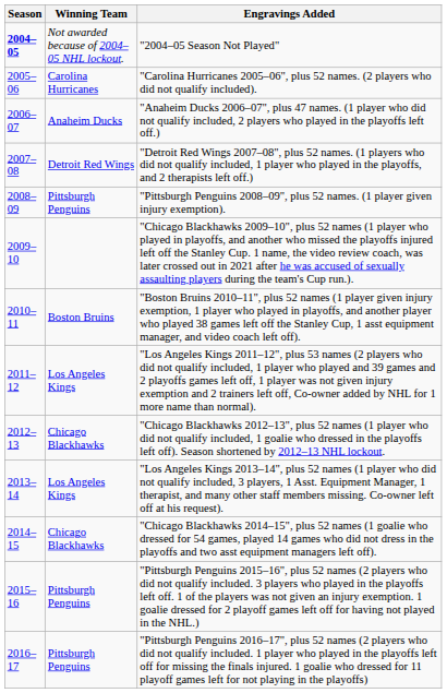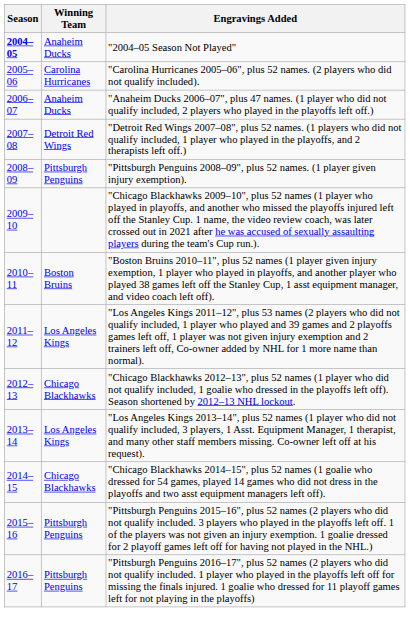"2004–05 Season Not Played" | Winning Team: Not awarded because of 2004–05 NHL lockout. -> Anaheim Ducks
